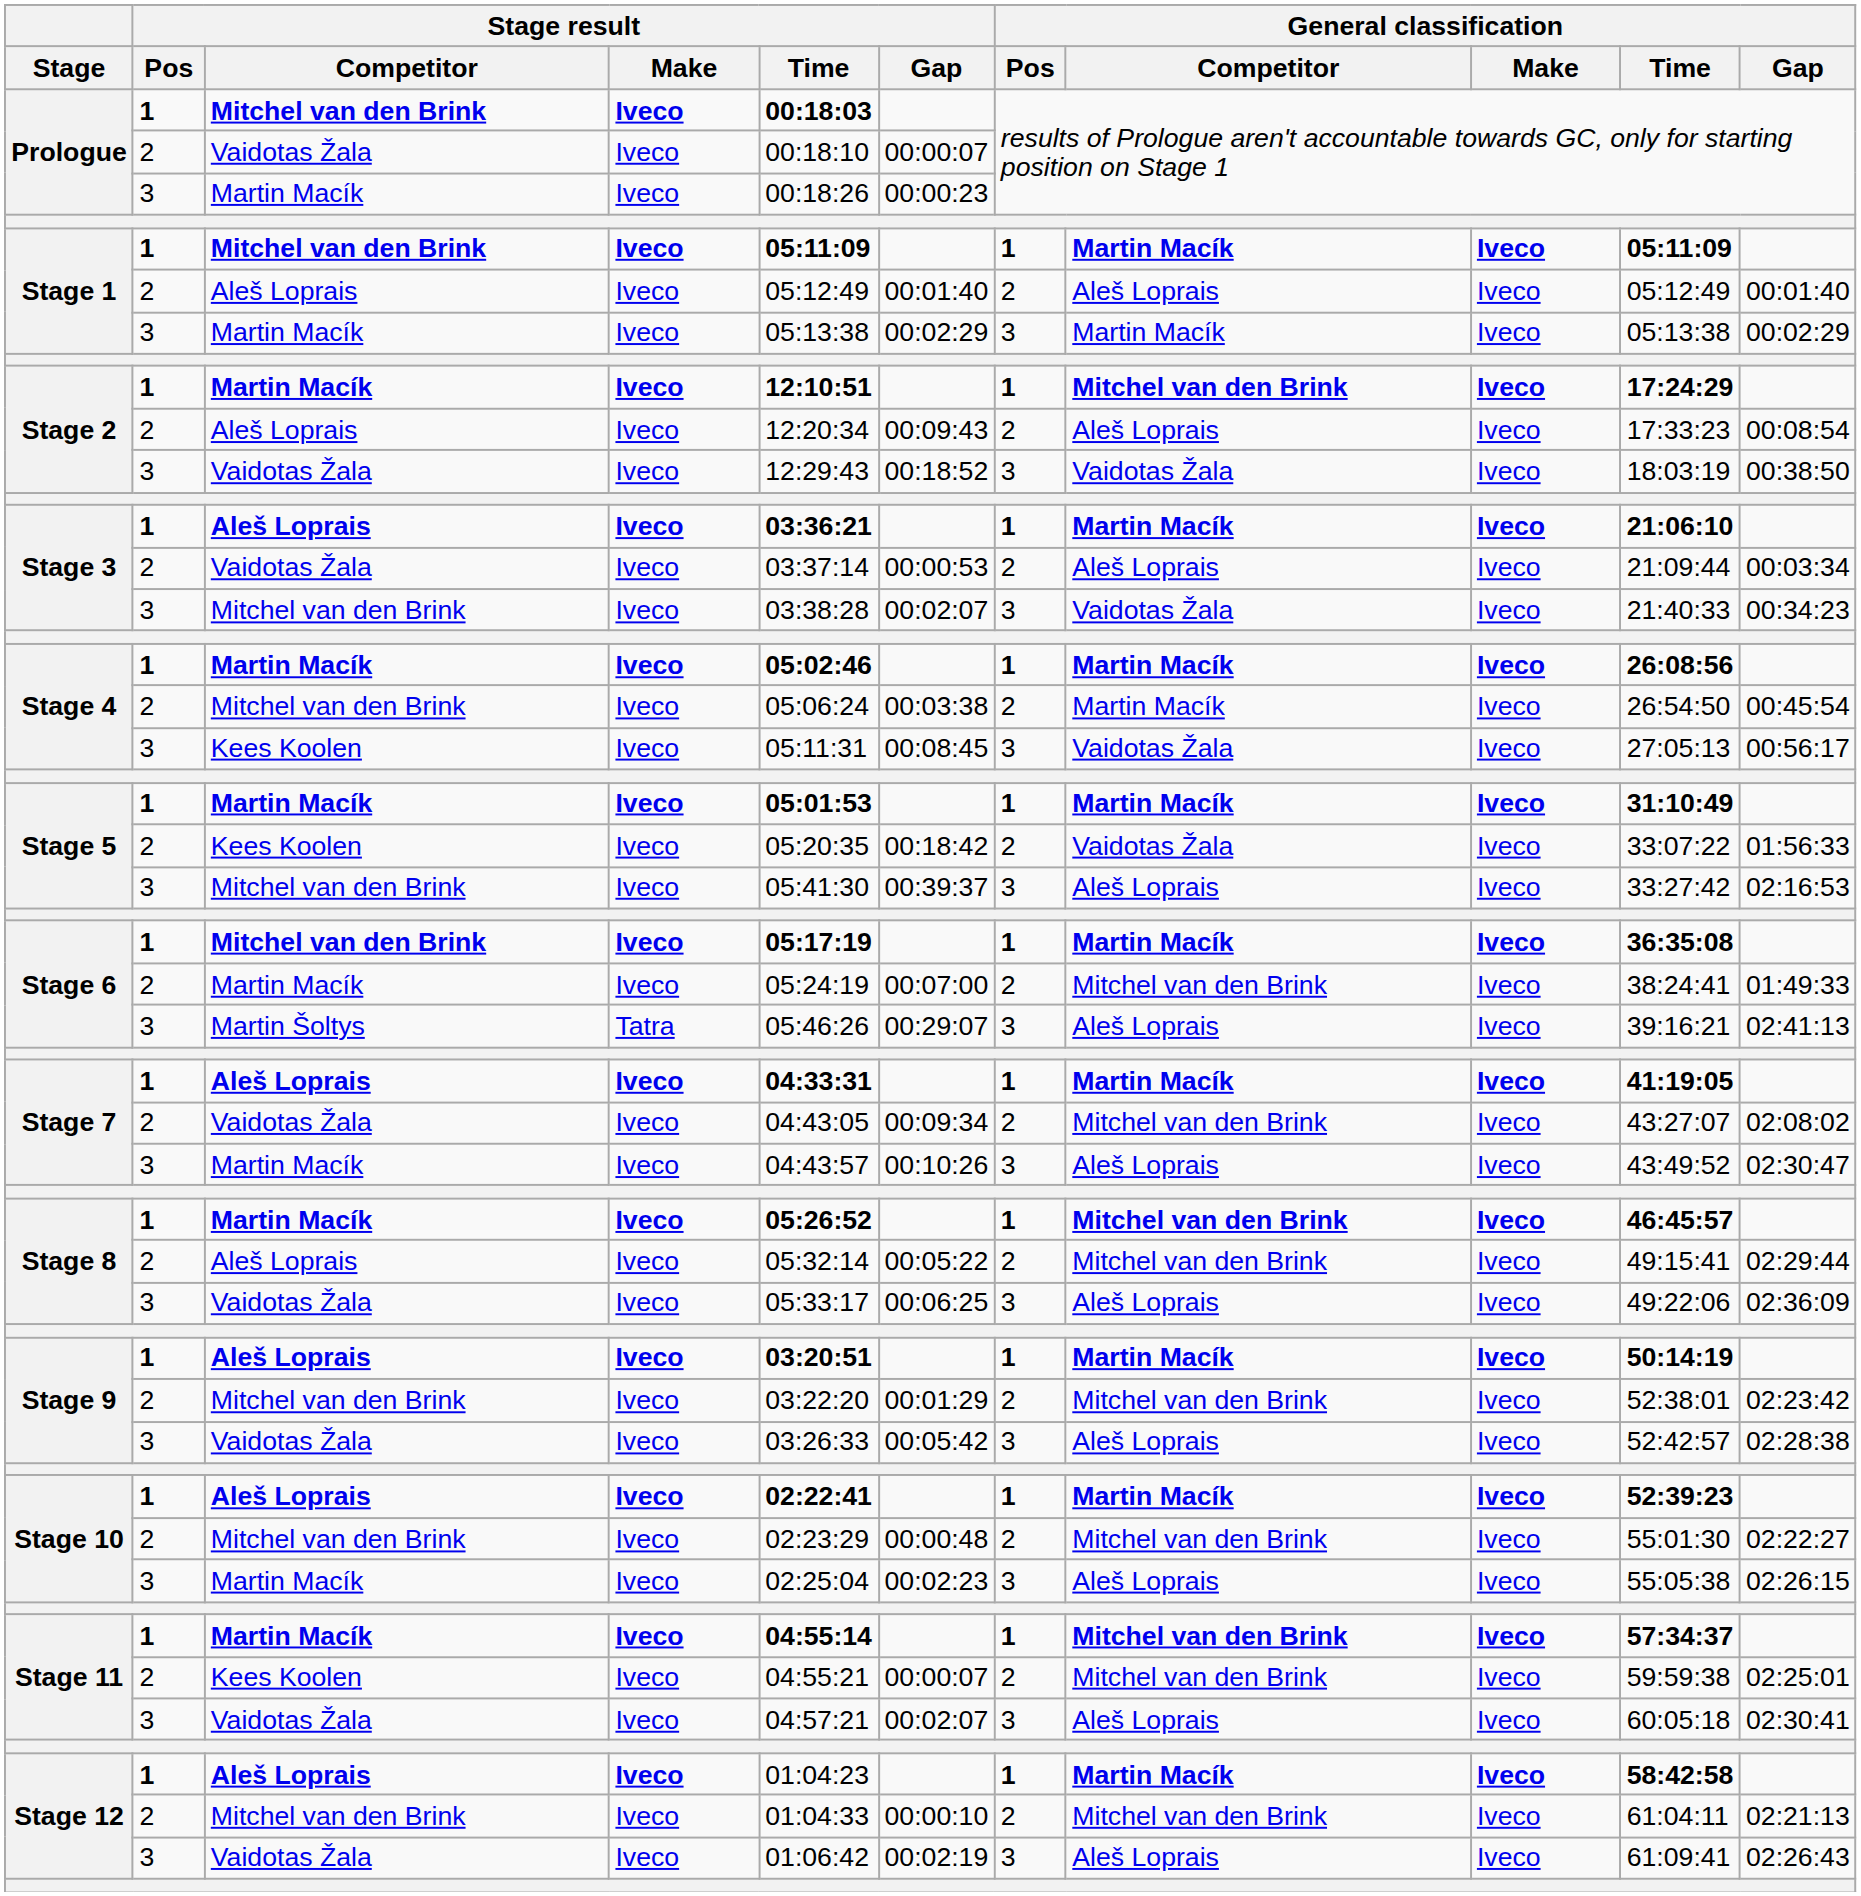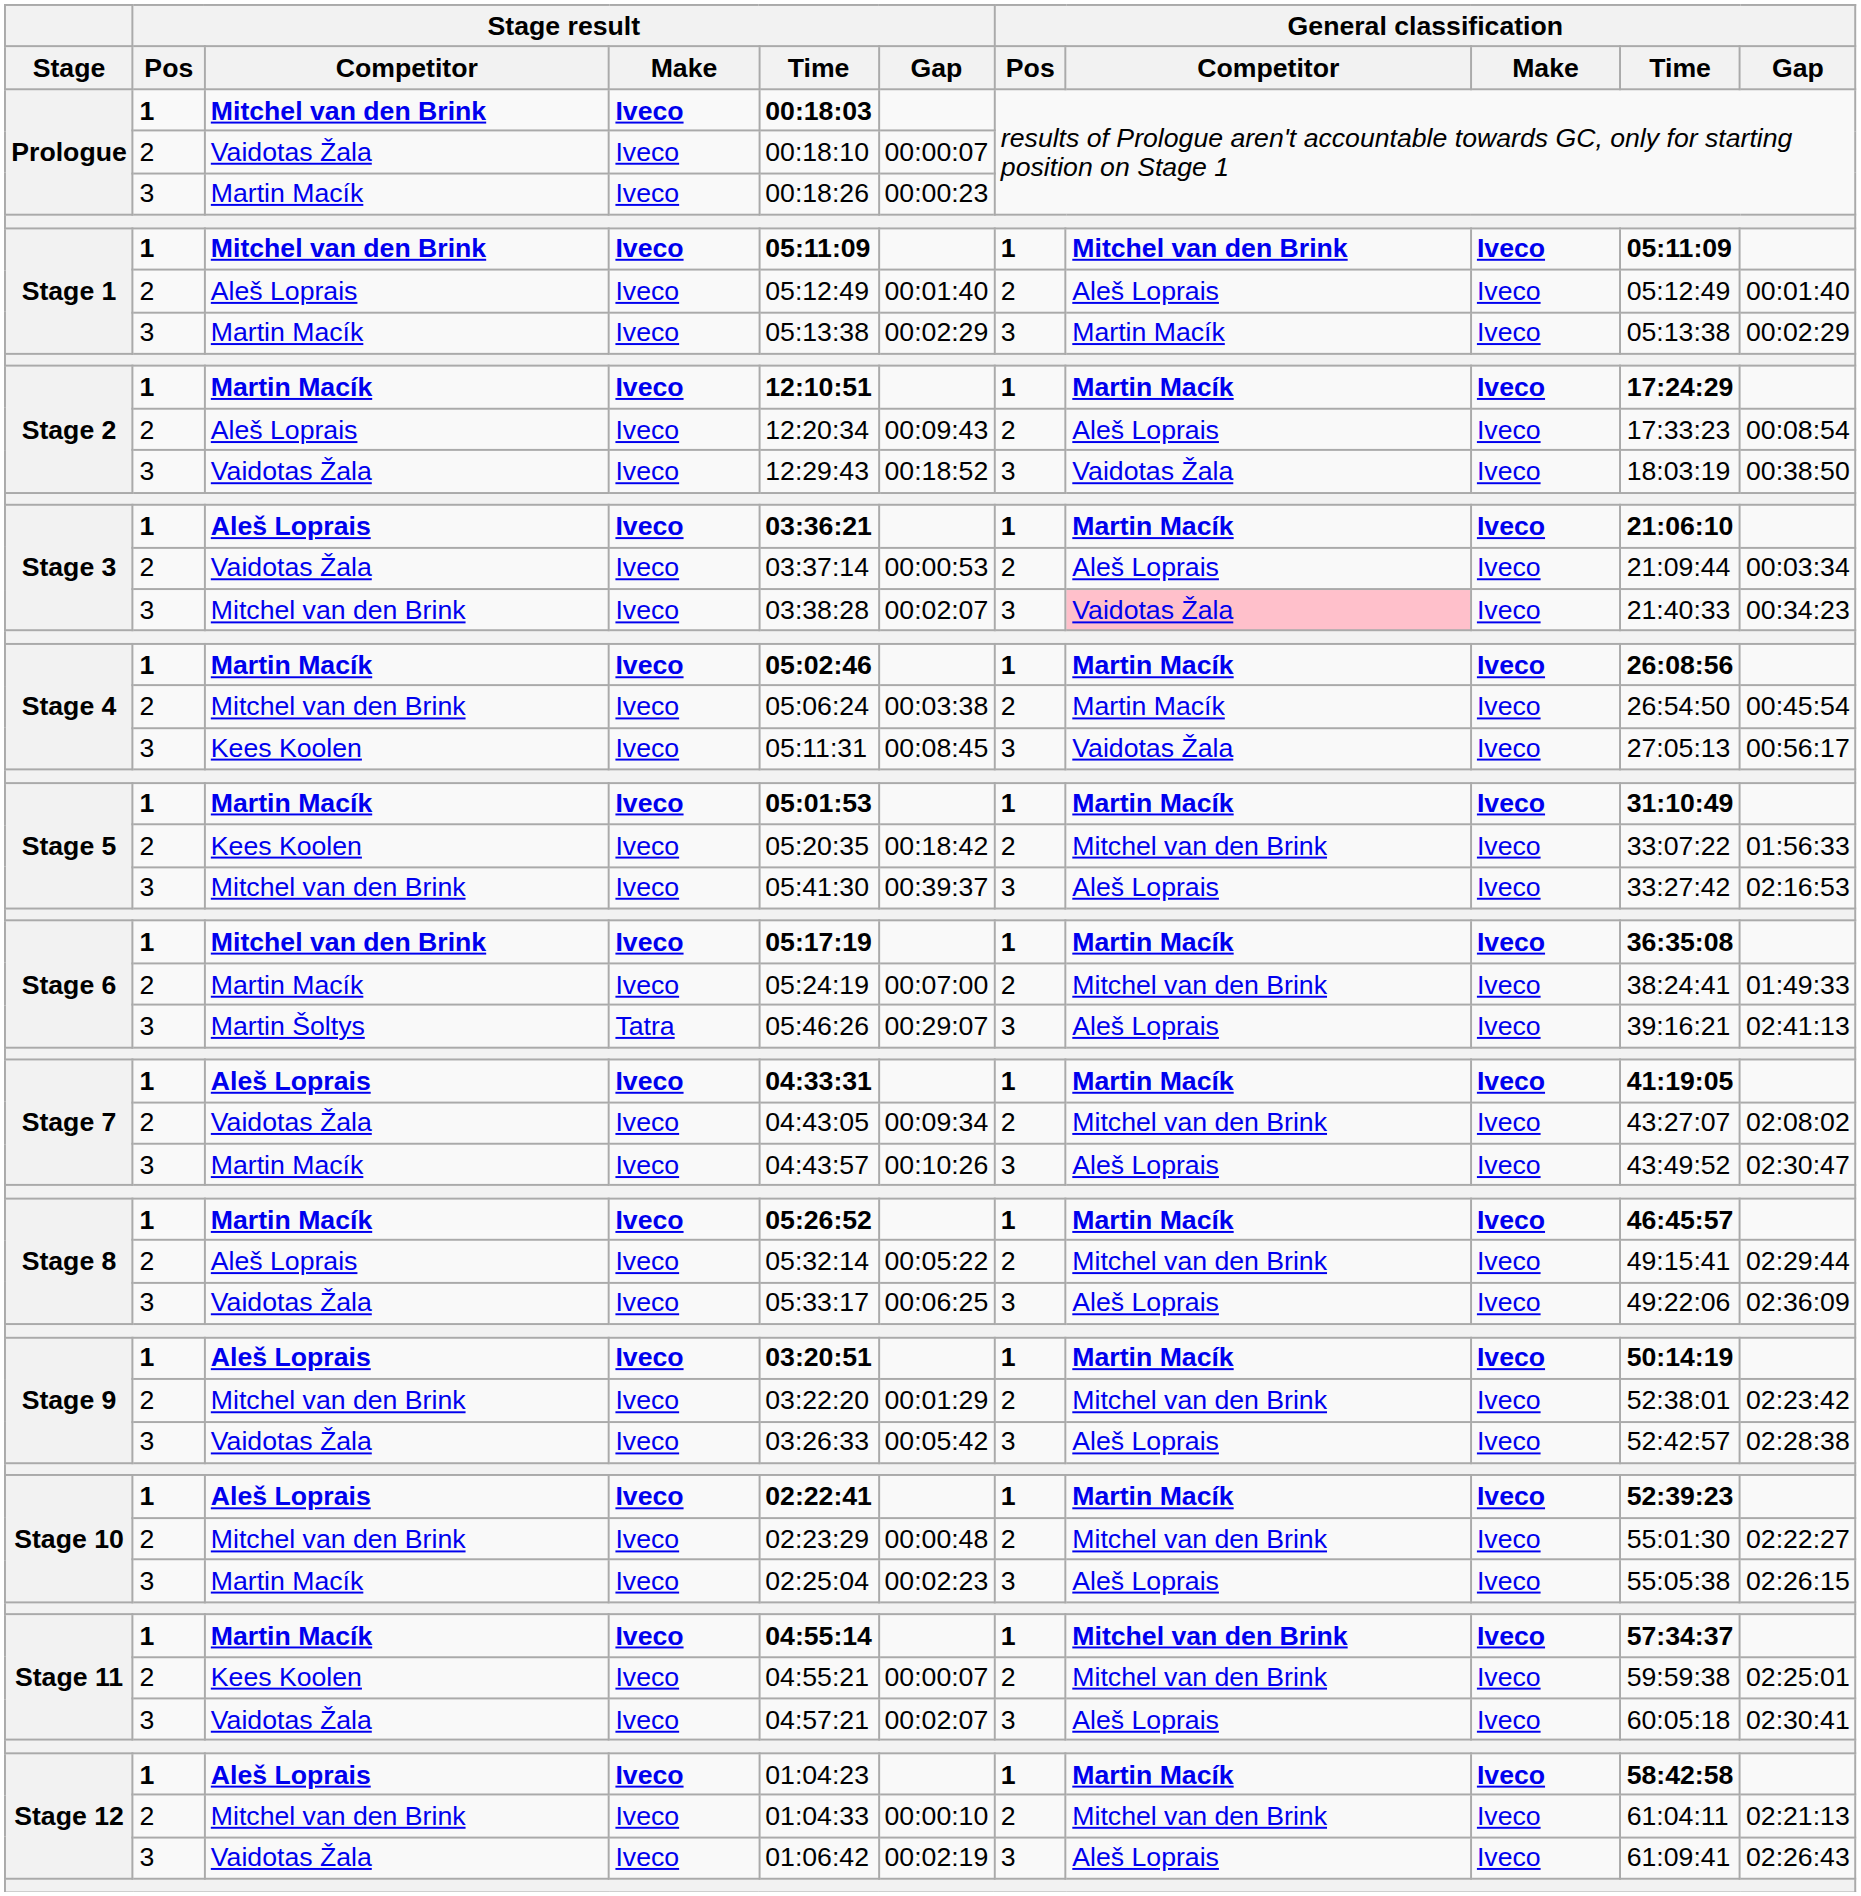Stage 1 / Mitchel van den Brink | General classification / Competitor: Martin Macík -> Mitchel van den Brink
Stage 2 / Martin Macík | General classification / Competitor: Mitchel van den Brink -> Martin Macík
Stage 3 / Mitchel van den Brink | General classification / Competitor: no background -> pink background
Stage 5 / Kees Koolen | General classification / Competitor: Vaidotas Žala -> Mitchel van den Brink
Stage 8 / Martin Macík | General classification / Competitor: Mitchel van den Brink -> Martin Macík
